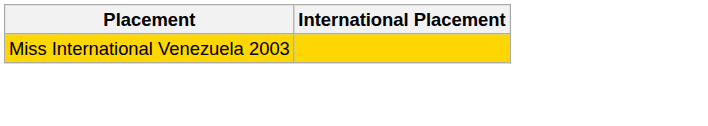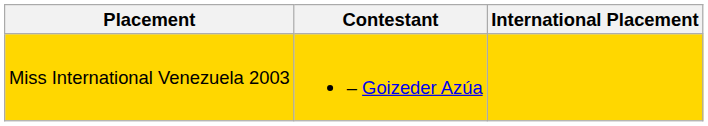+ column: Contestant | – Goizeder Azúa
